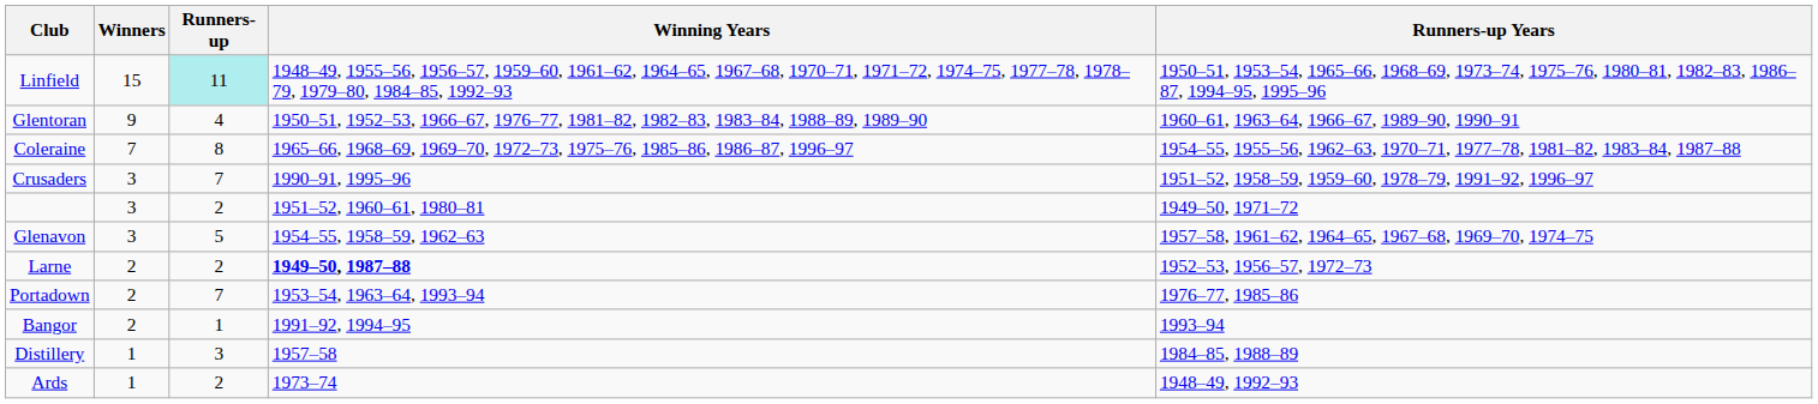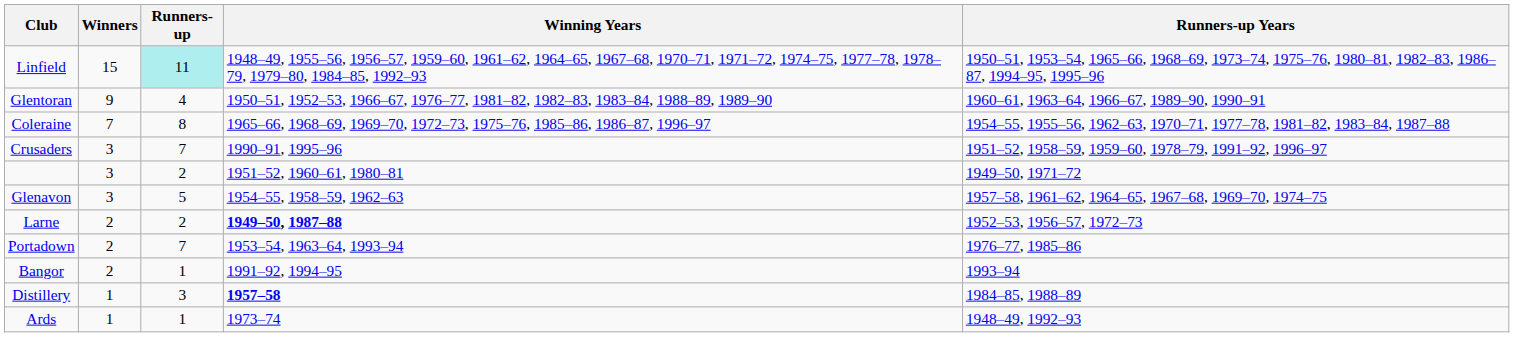Distillery | Winning Years: normal -> bold
Ards | Runners-up: 2 -> 1
